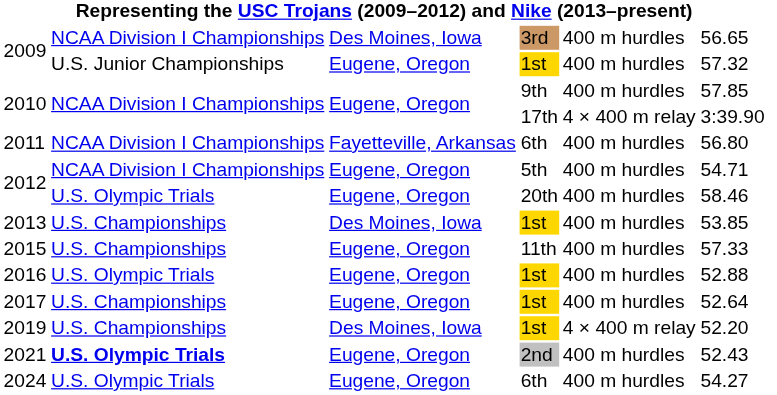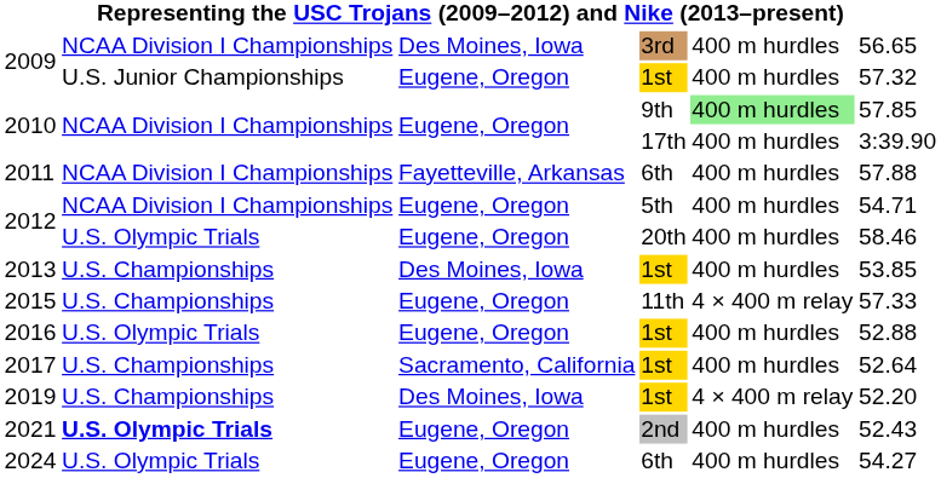2010 / 9th | column 5: no background -> lightgreen background
2010 / 17th | column 5: 4 × 400 m relay -> 400 m hurdles
2011 | column 6: 56.80 -> 57.88
2015 | column 5: 400 m hurdles -> 4 × 400 m relay
2017 | column 3: Eugene, Oregon -> Sacramento, California
